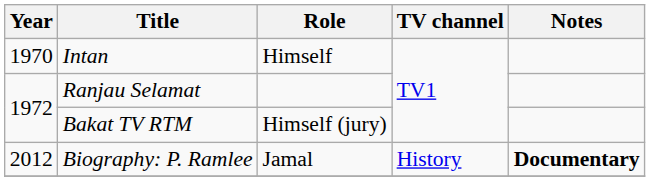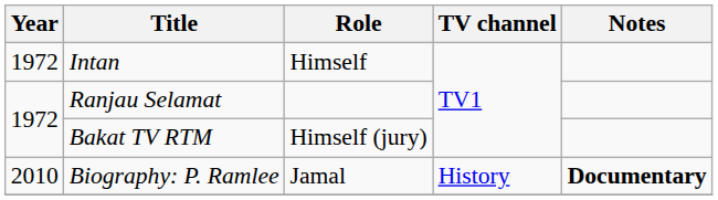Intan | Year: 1970 -> 1972
Biography: P. Ramlee | Year: 2012 -> 2010
